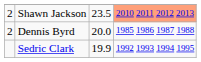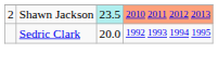Shawn Jackson | column 3: no background -> paleturquoise background
- row: 2 | Dennis Byrd | 20.0 | 1985 1986 1987 1988
Sedric Clark | column 3: 19.9 -> 20.0
